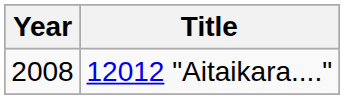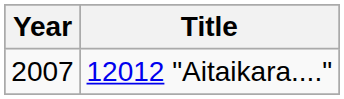12012 "Aitaikara...." | Year: 2008 -> 2007
